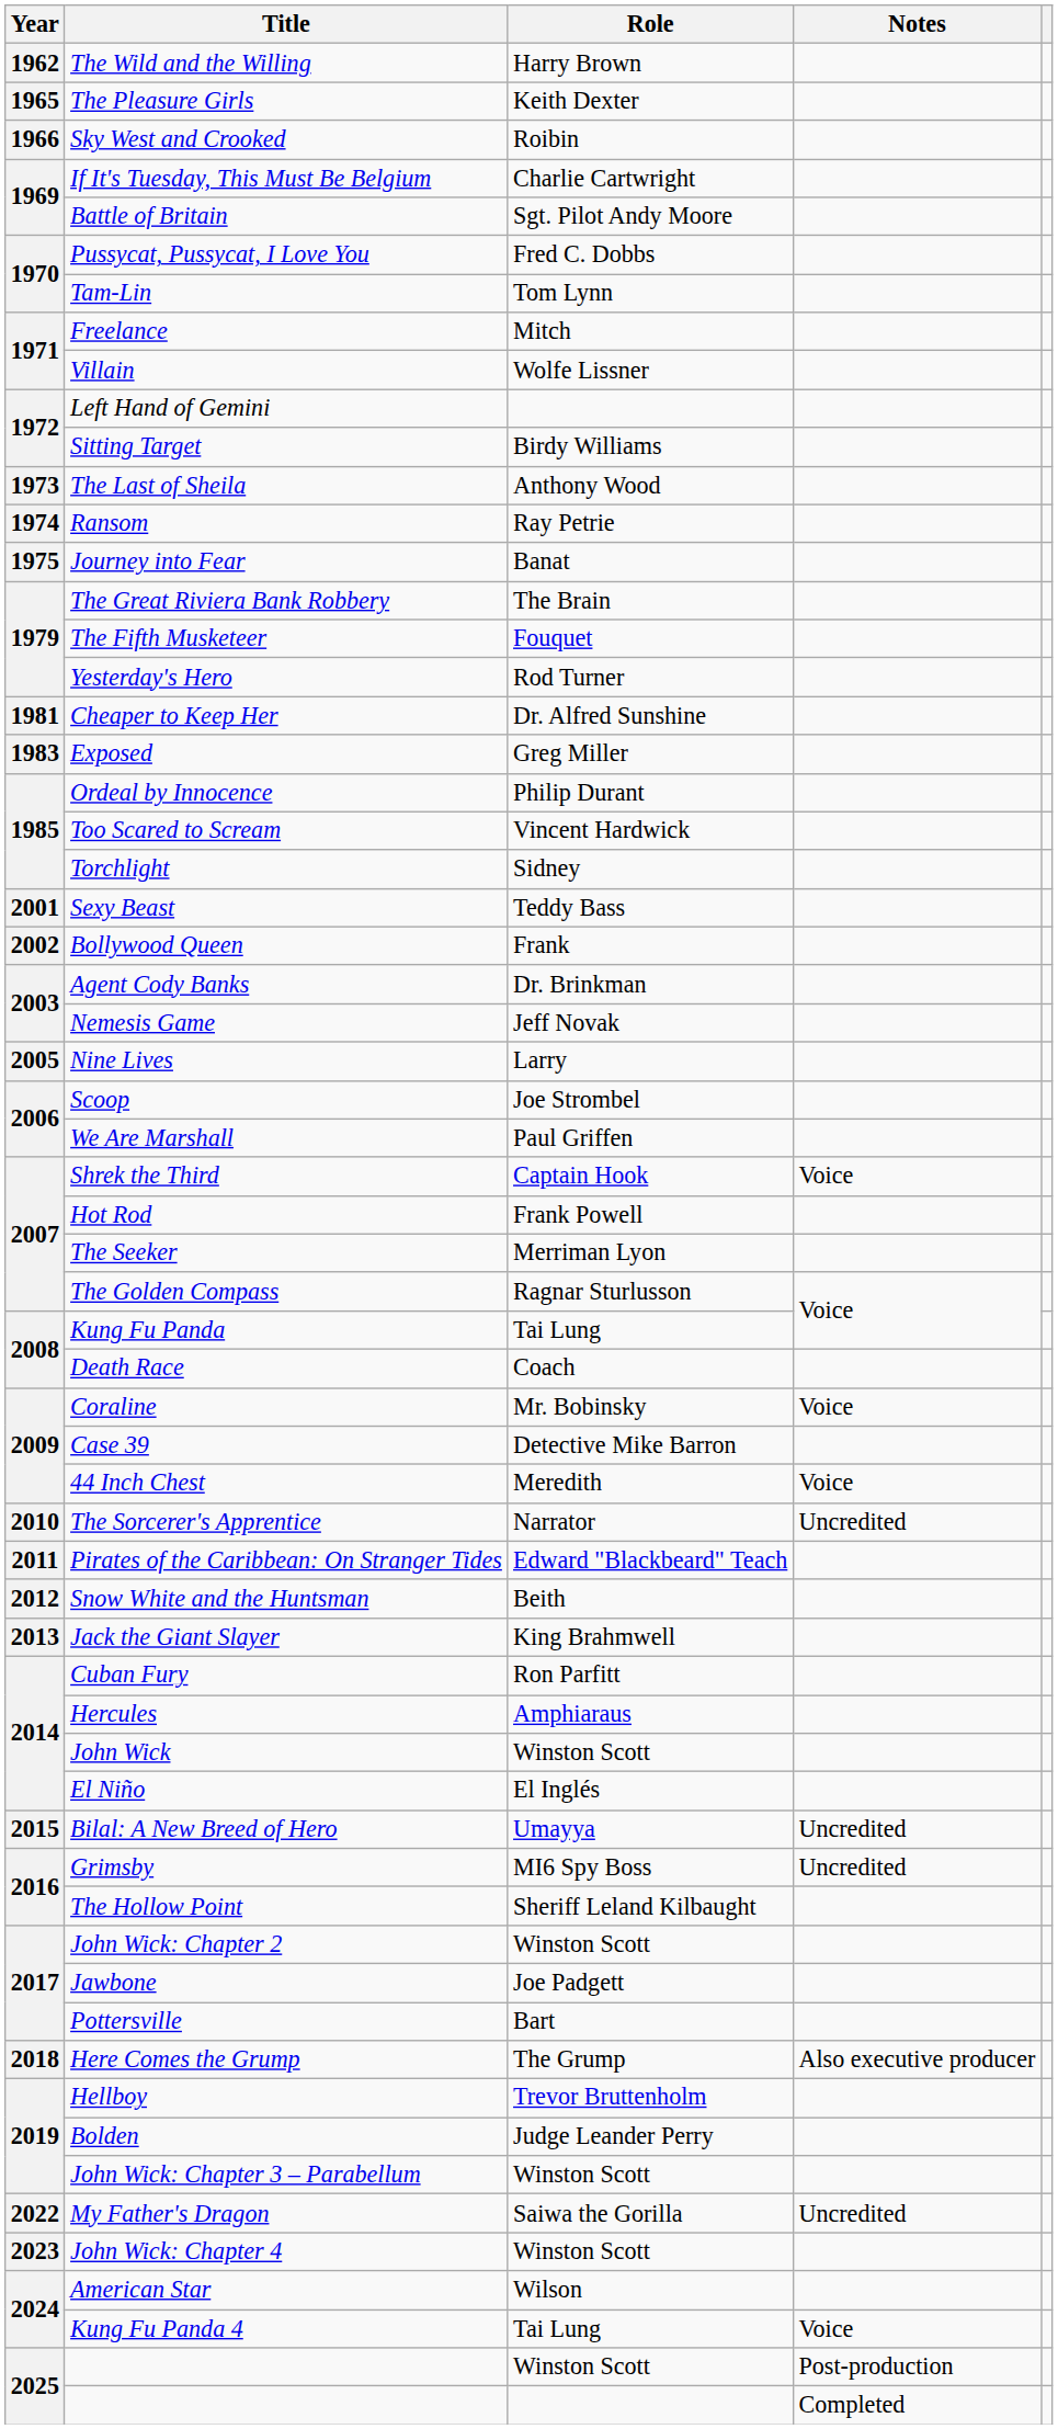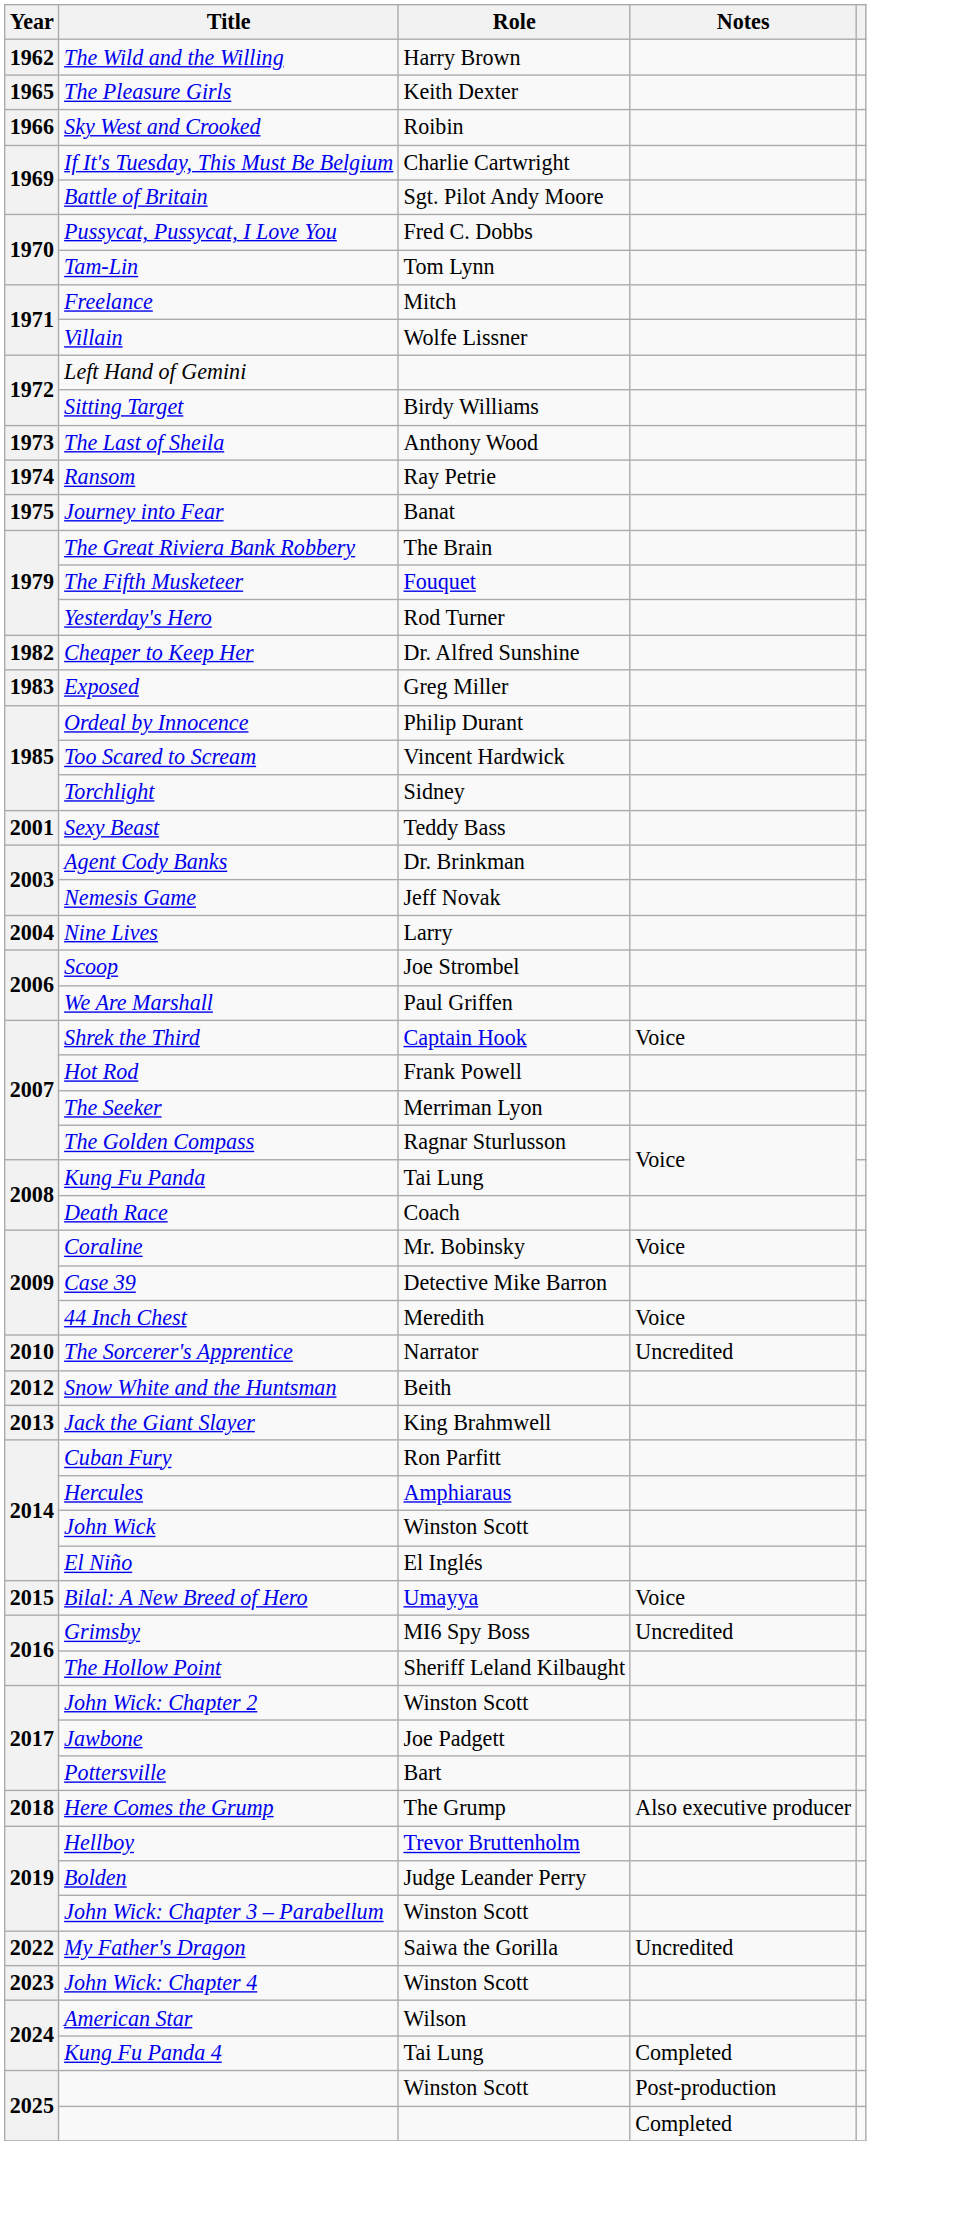Cheaper to Keep Her | Year: 1981 -> 1982
- row: 2002 | Bollywood Queen | Frank
Nine Lives | Year: 2005 -> 2004
- row: 2011 | Pirates of the Caribbean: On Stranger Tides | Edward "Blackbeard" Teach
Bilal: A New Breed of Hero | Notes: Uncredited -> Voice
Kung Fu Panda 4 | Notes: Voice -> Completed
